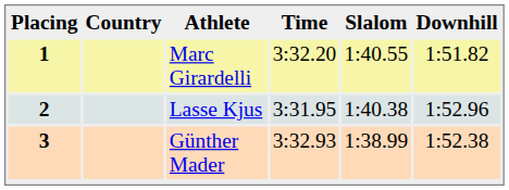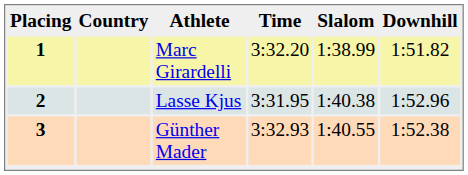1 | Slalom: 1:40.55 -> 1:38.99
3 | Slalom: 1:38.99 -> 1:40.55
